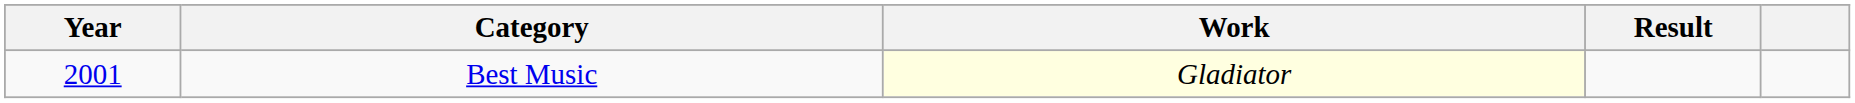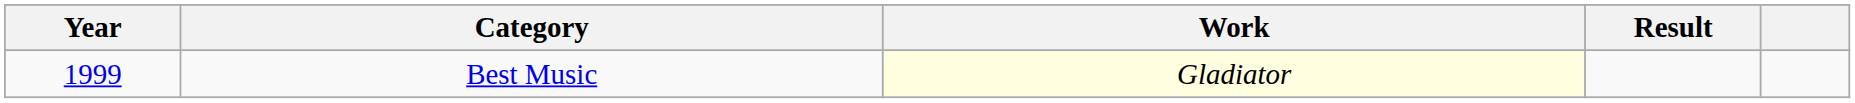Best Music | Year: 2001 -> 1999
